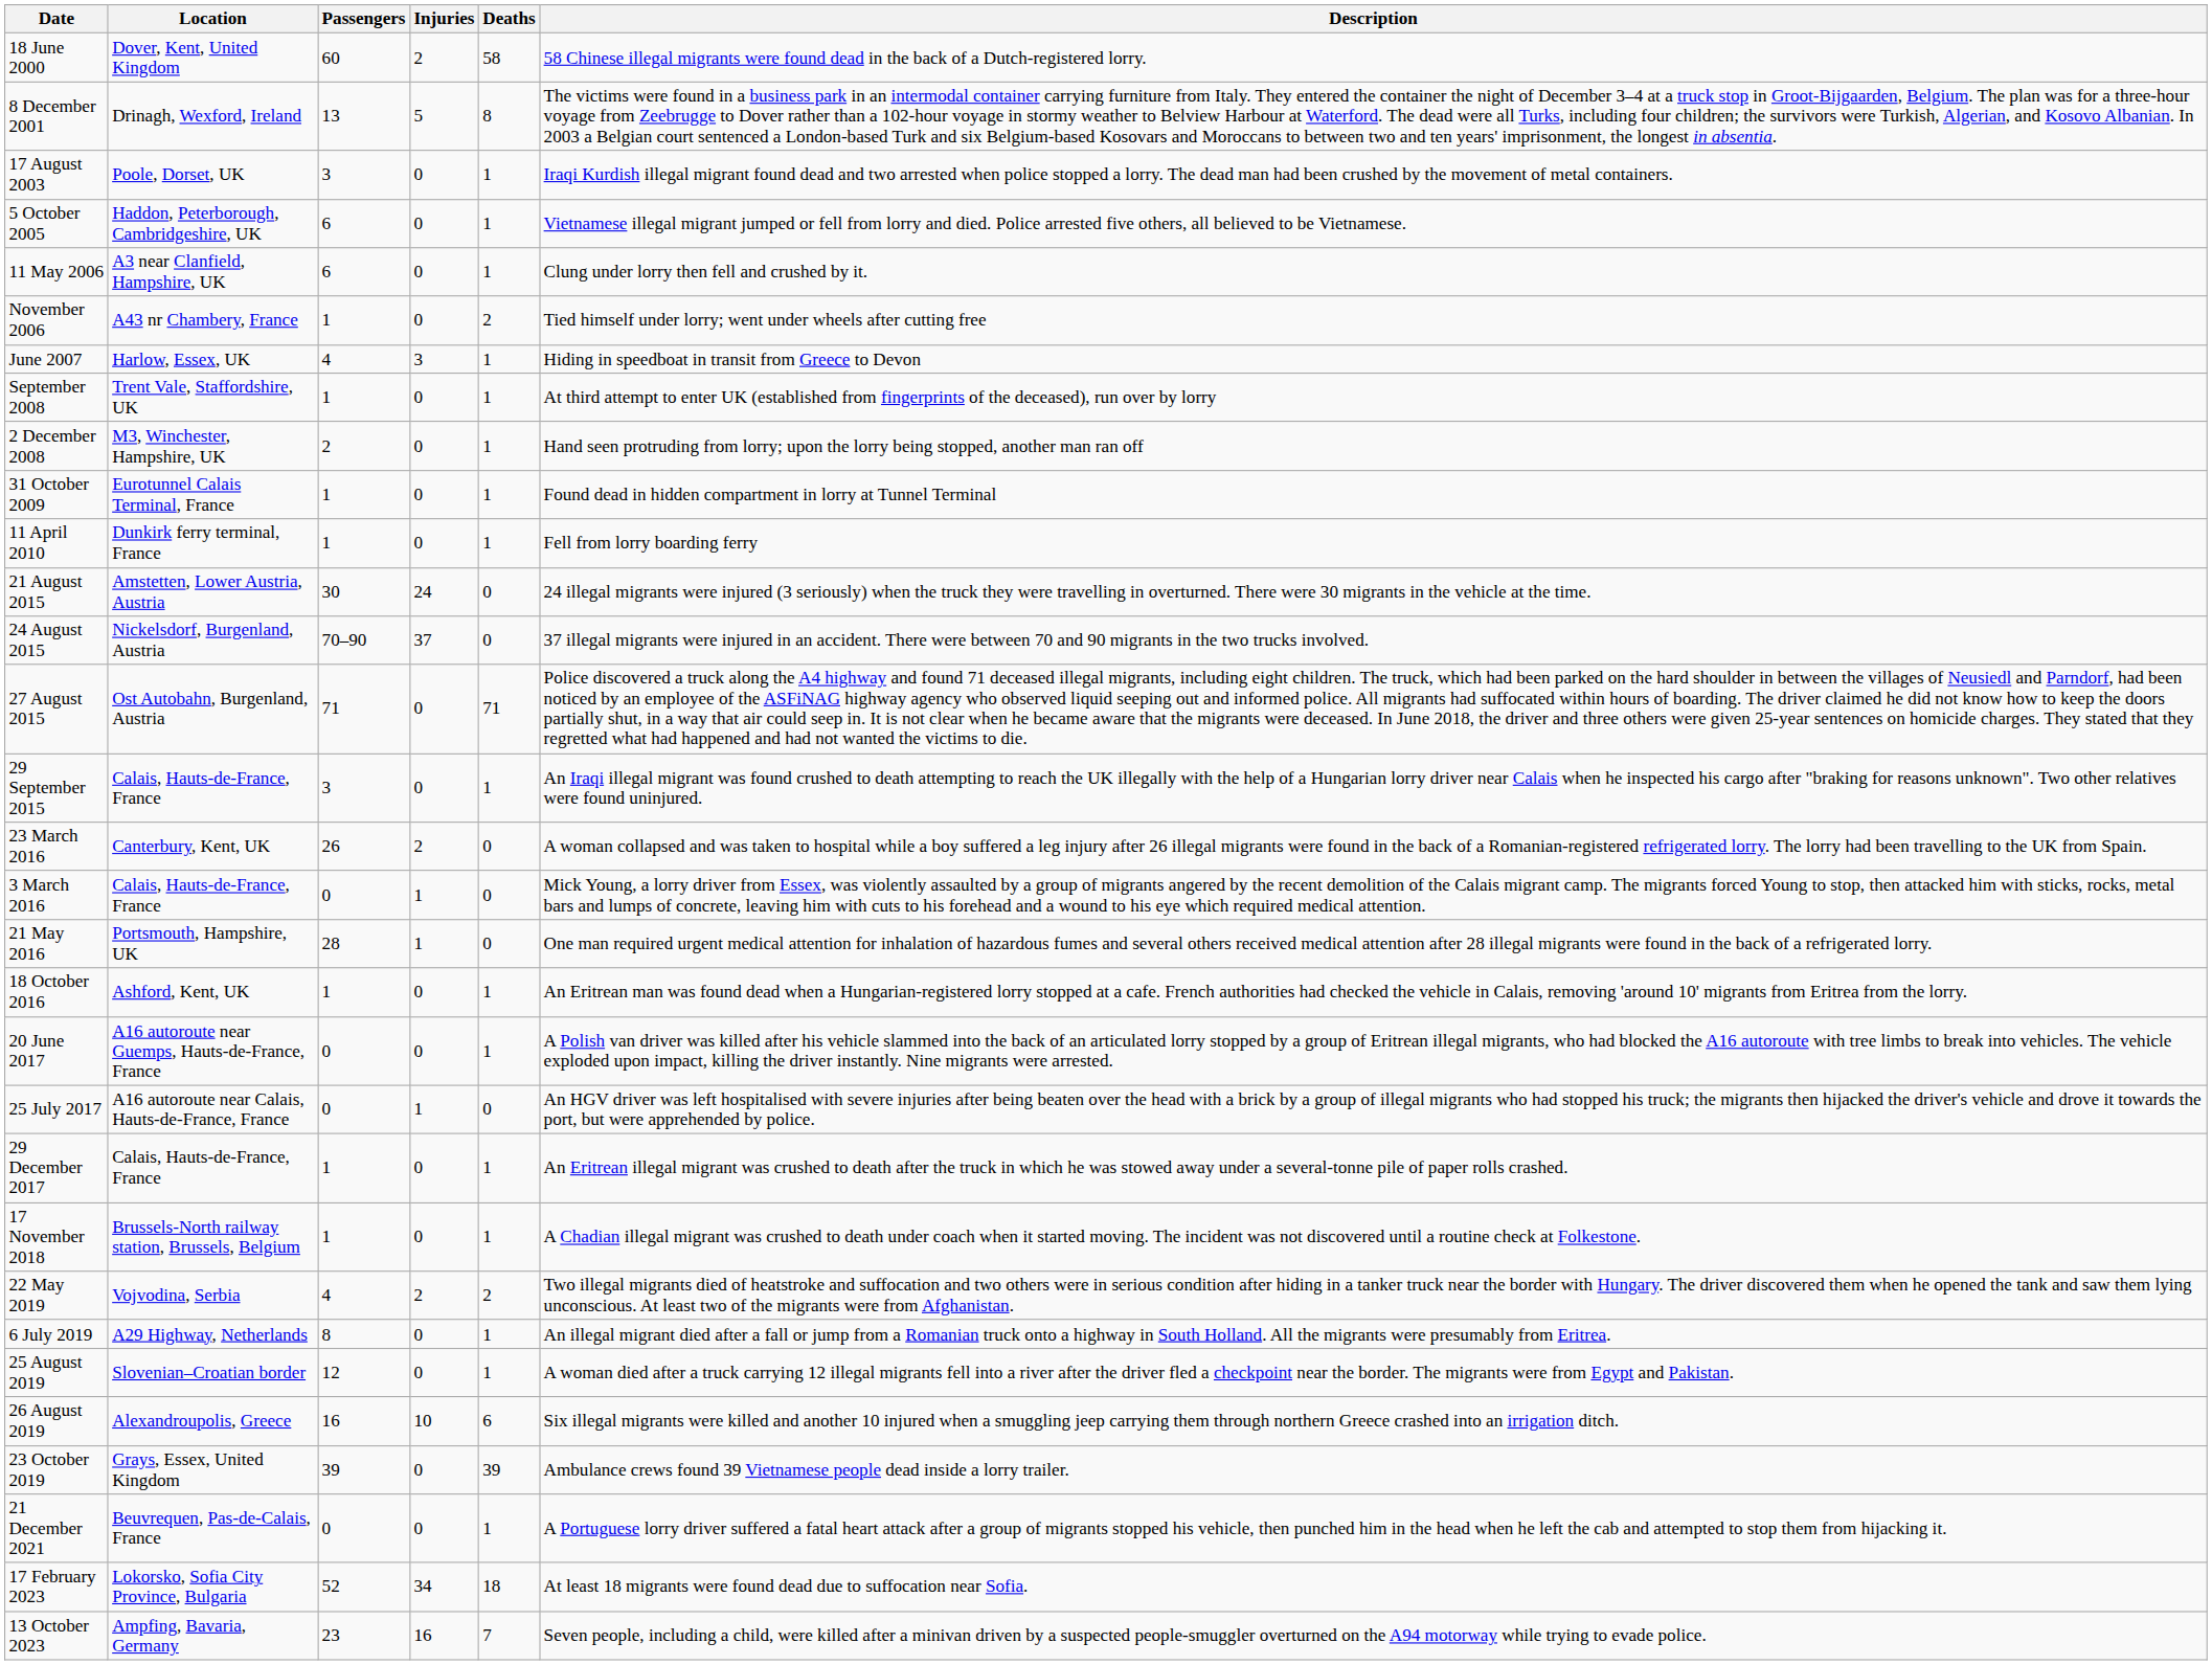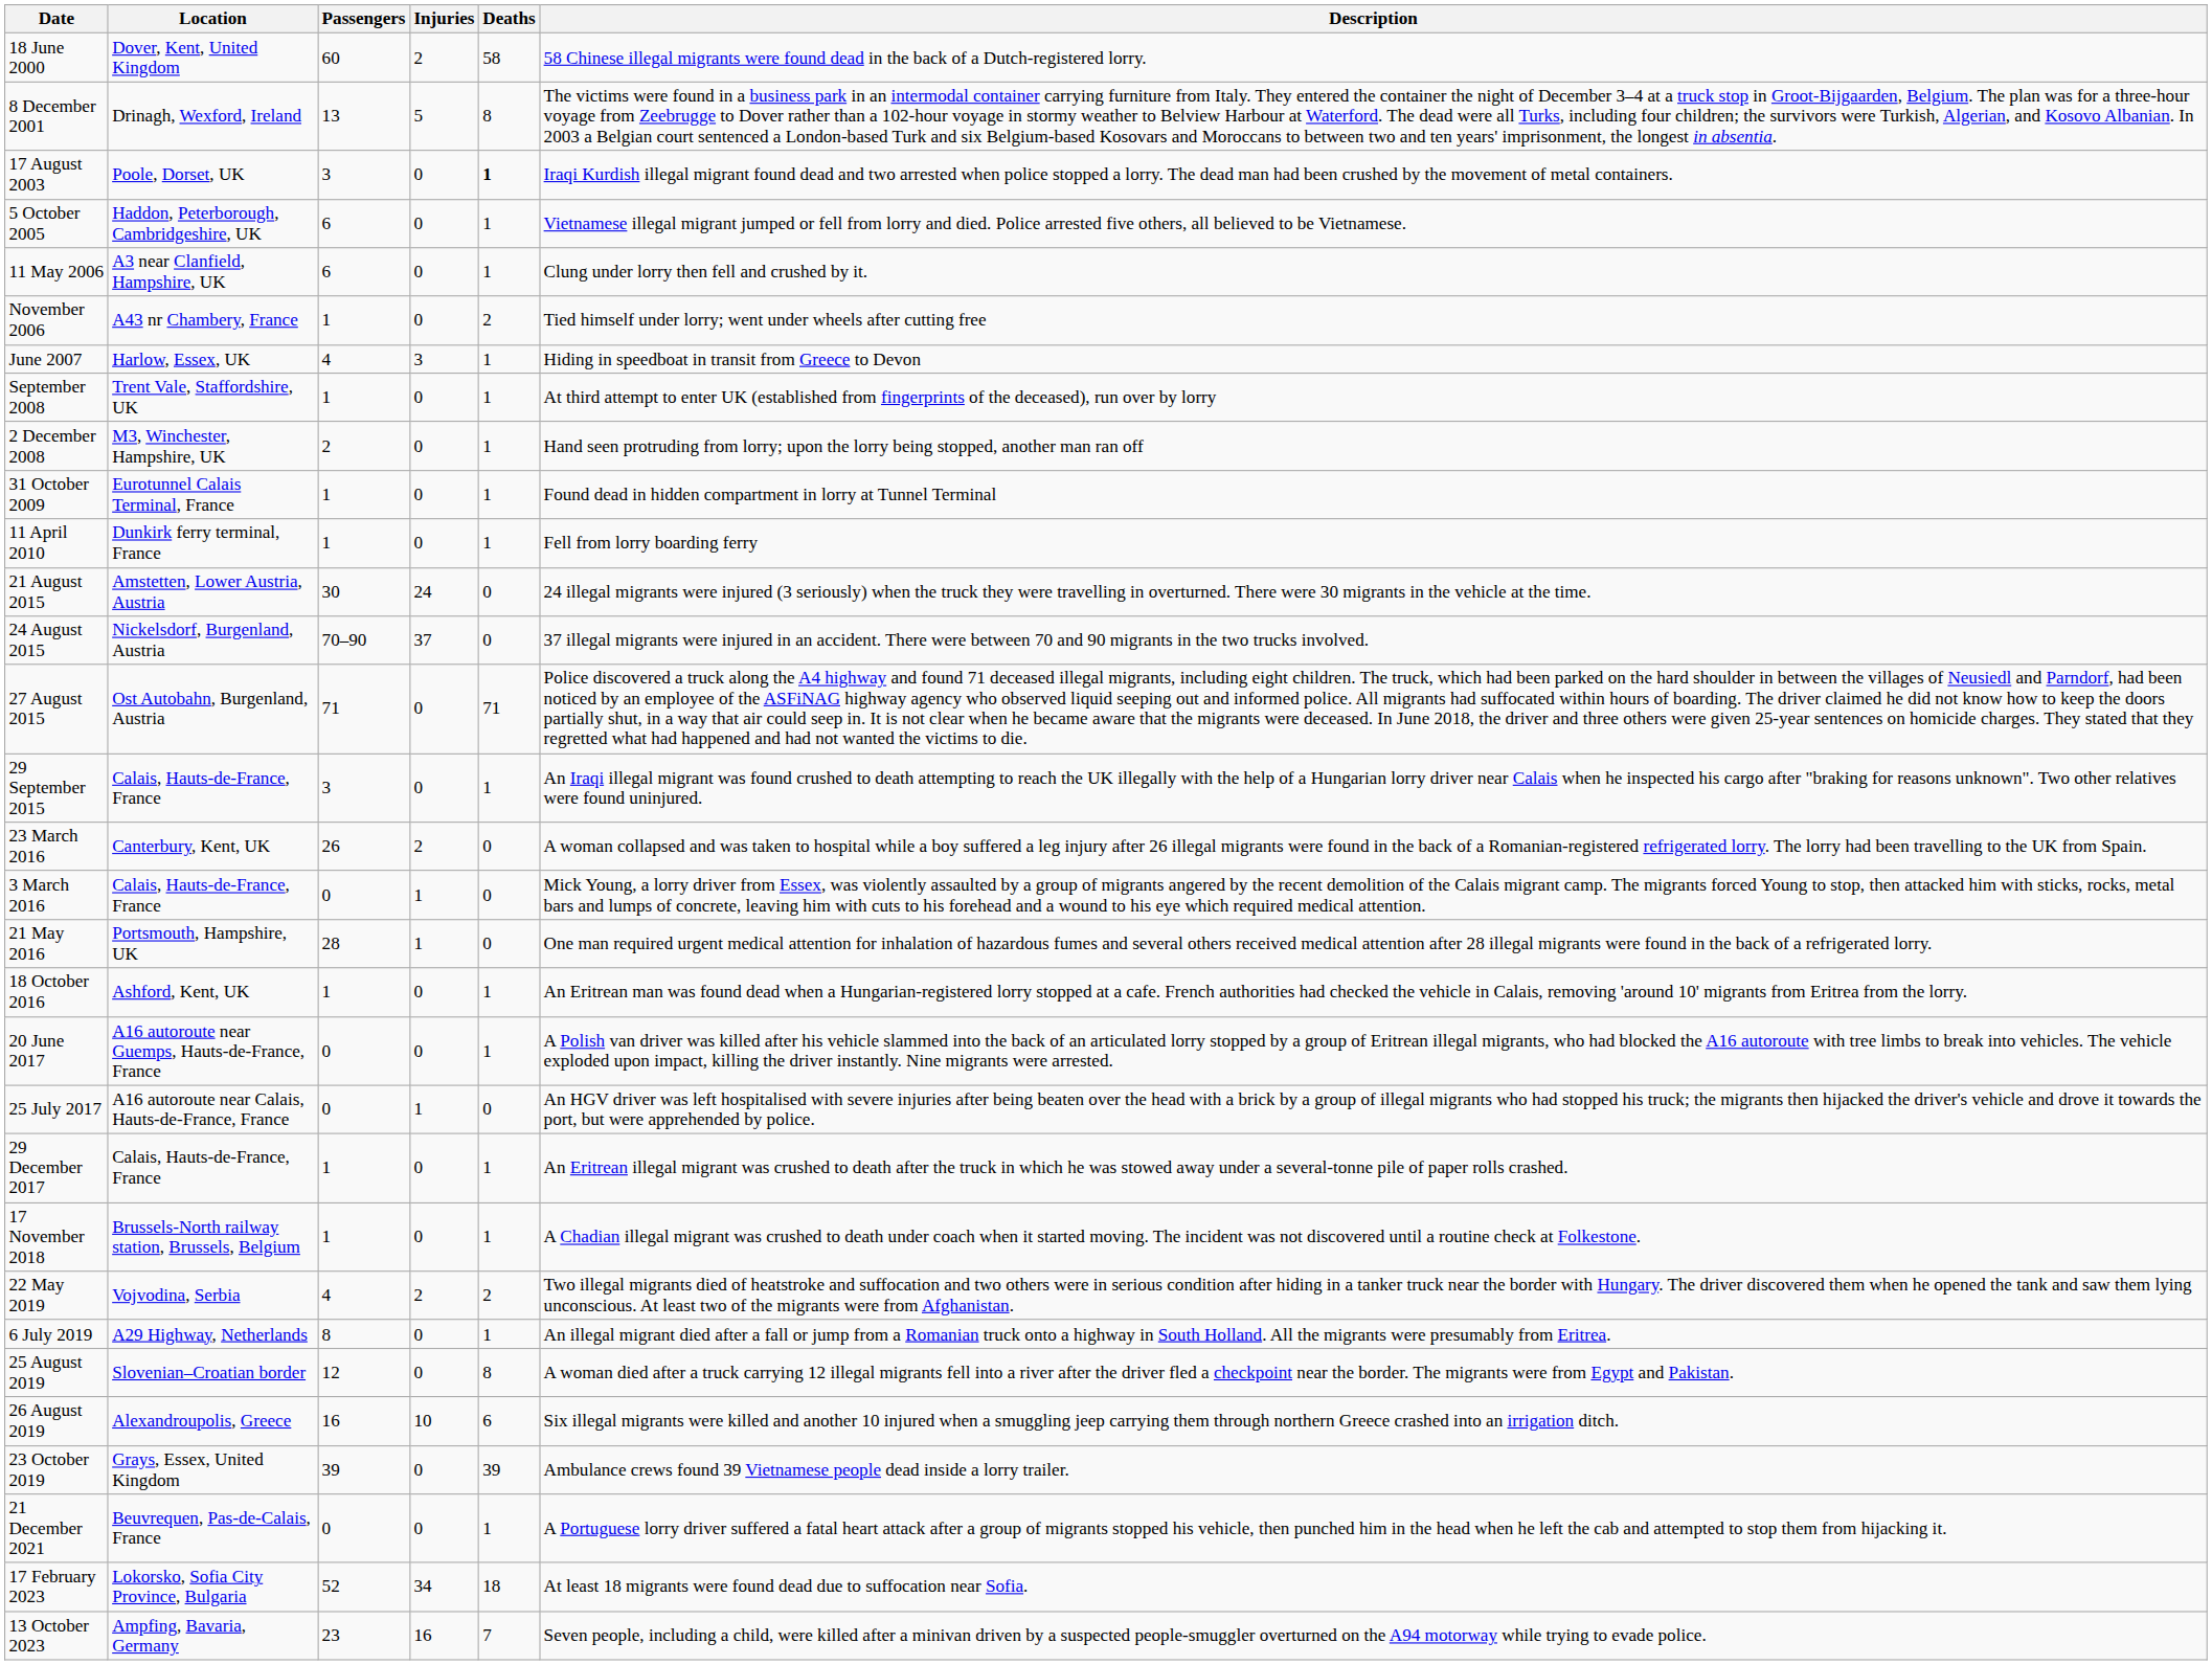17 August 2003 | Deaths: normal -> bold
25 August 2019 | Deaths: 1 -> 8
